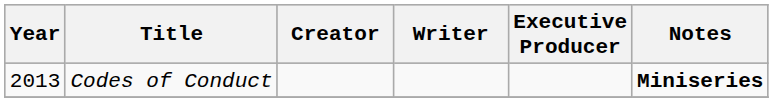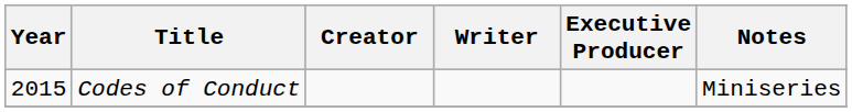Codes of Conduct | Year: 2013 -> 2015
Codes of Conduct | Notes: bold -> normal
